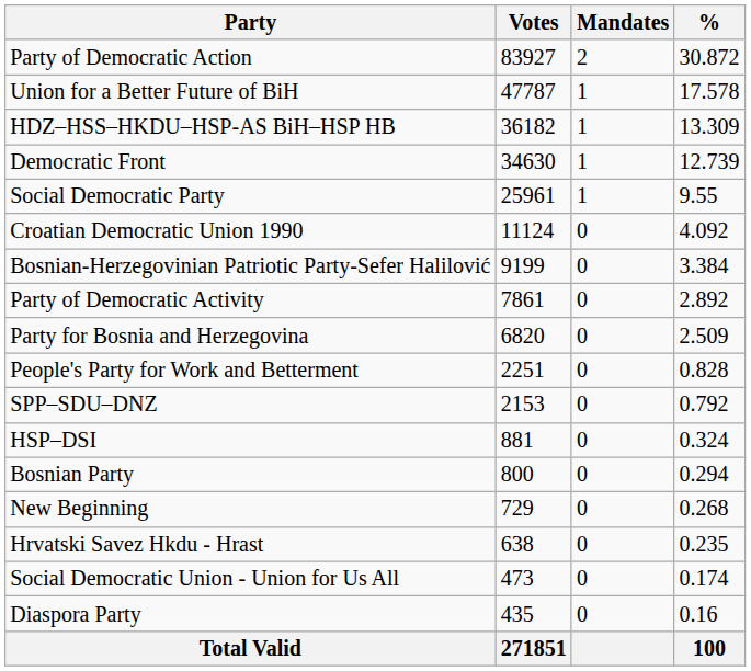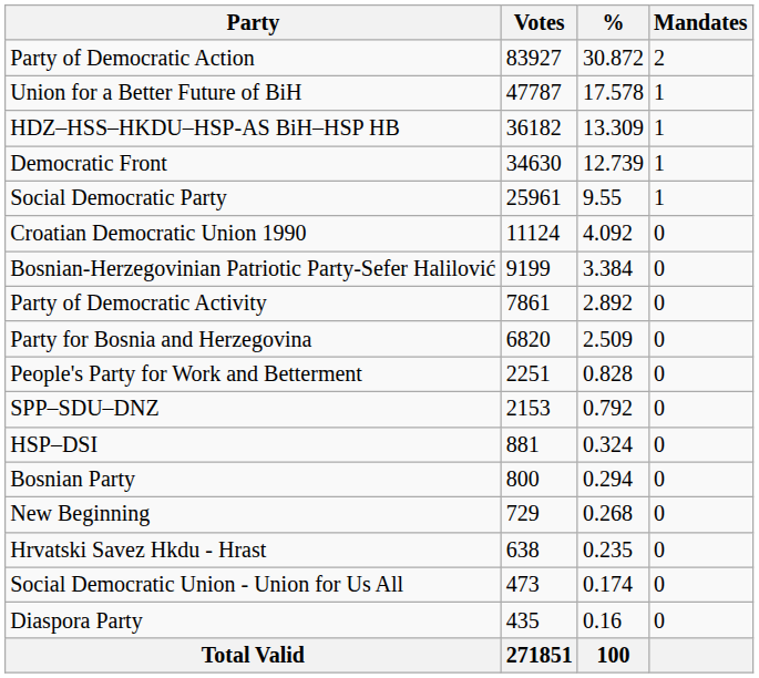columns swapped: % <-> Mandates
